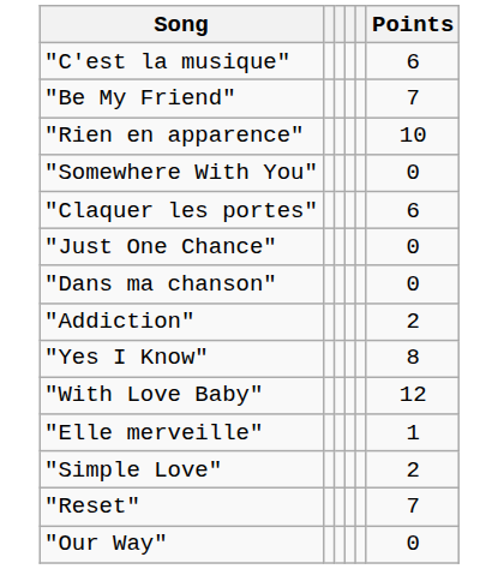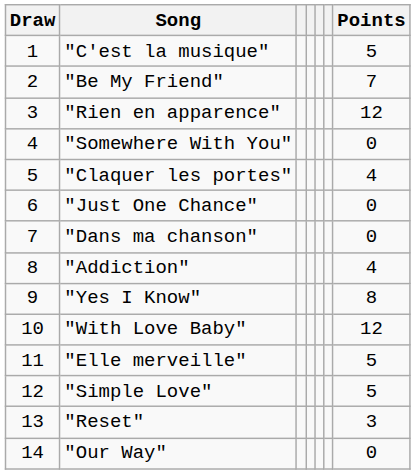+ column: Draw | 1 | 2 | 3 | 4 | 5 | 6 | 7 | 8 | 9 | 10 | 11 | 12 | 13 | 14
"C'est la musique" | Points: 6 -> 5
"Rien en apparence" | Points: 10 -> 12
"Claquer les portes" | Points: 6 -> 4
"Addiction" | Points: 2 -> 4
"Elle merveille" | Points: 1 -> 5
"Simple Love" | Points: 2 -> 5
"Reset" | Points: 7 -> 3
